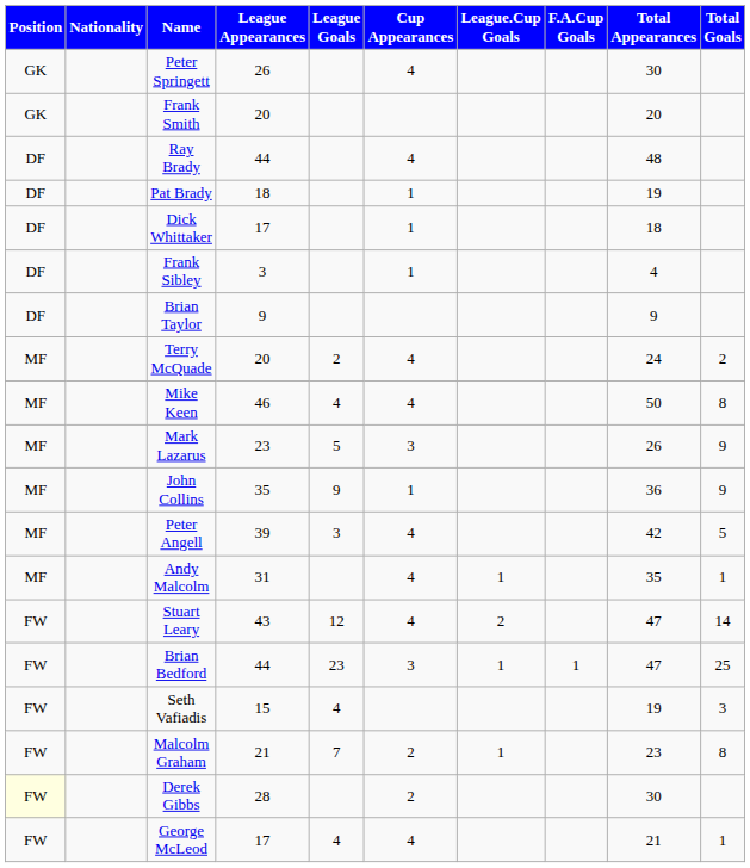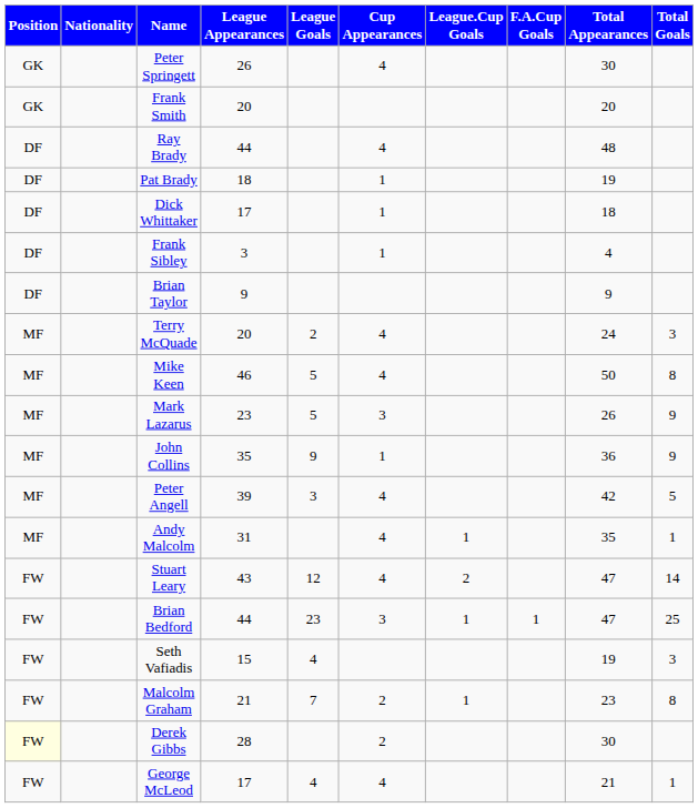Terry McQuade | Total Goals: 2 -> 3
Mike Keen | League Goals: 4 -> 5
